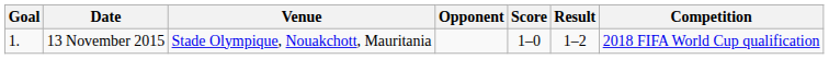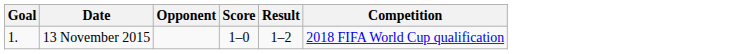- column: Venue | Stade Olympique, Nouakchott, Mauritania
